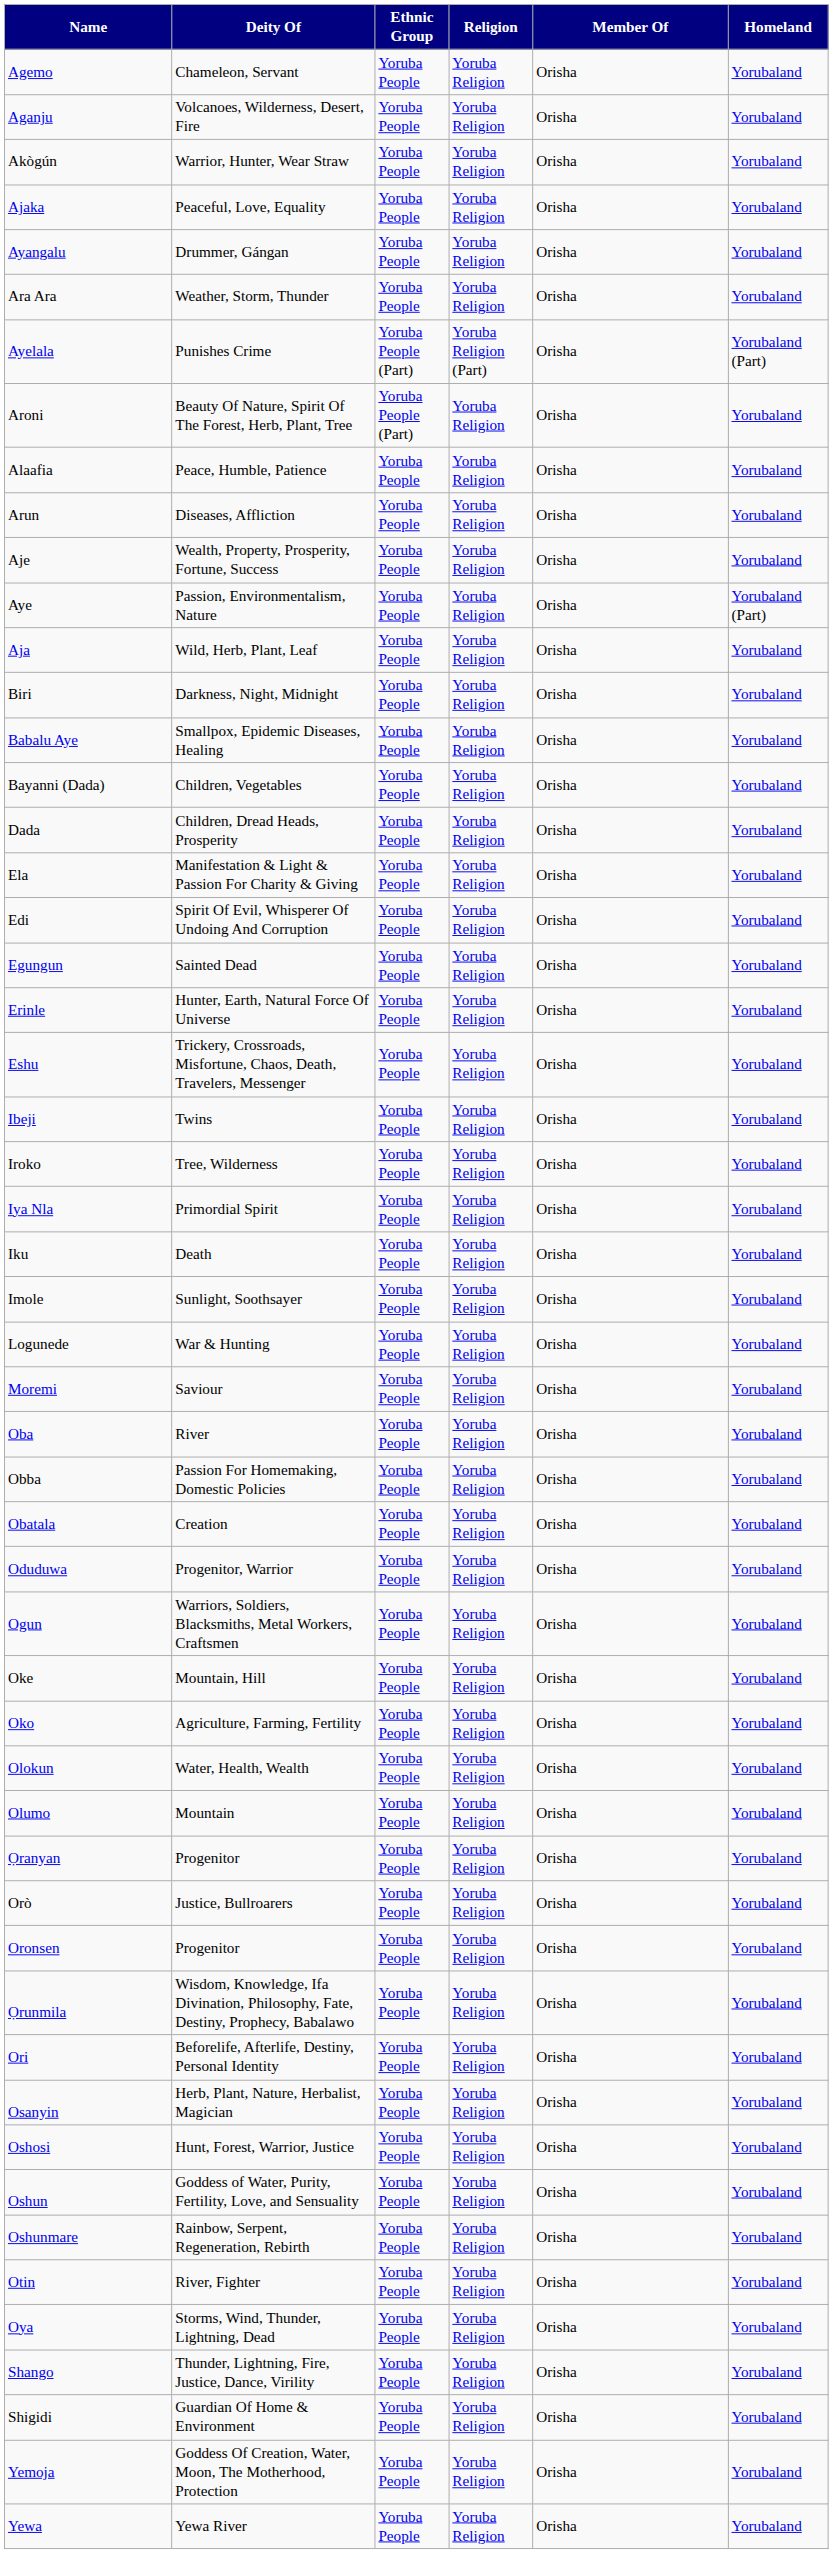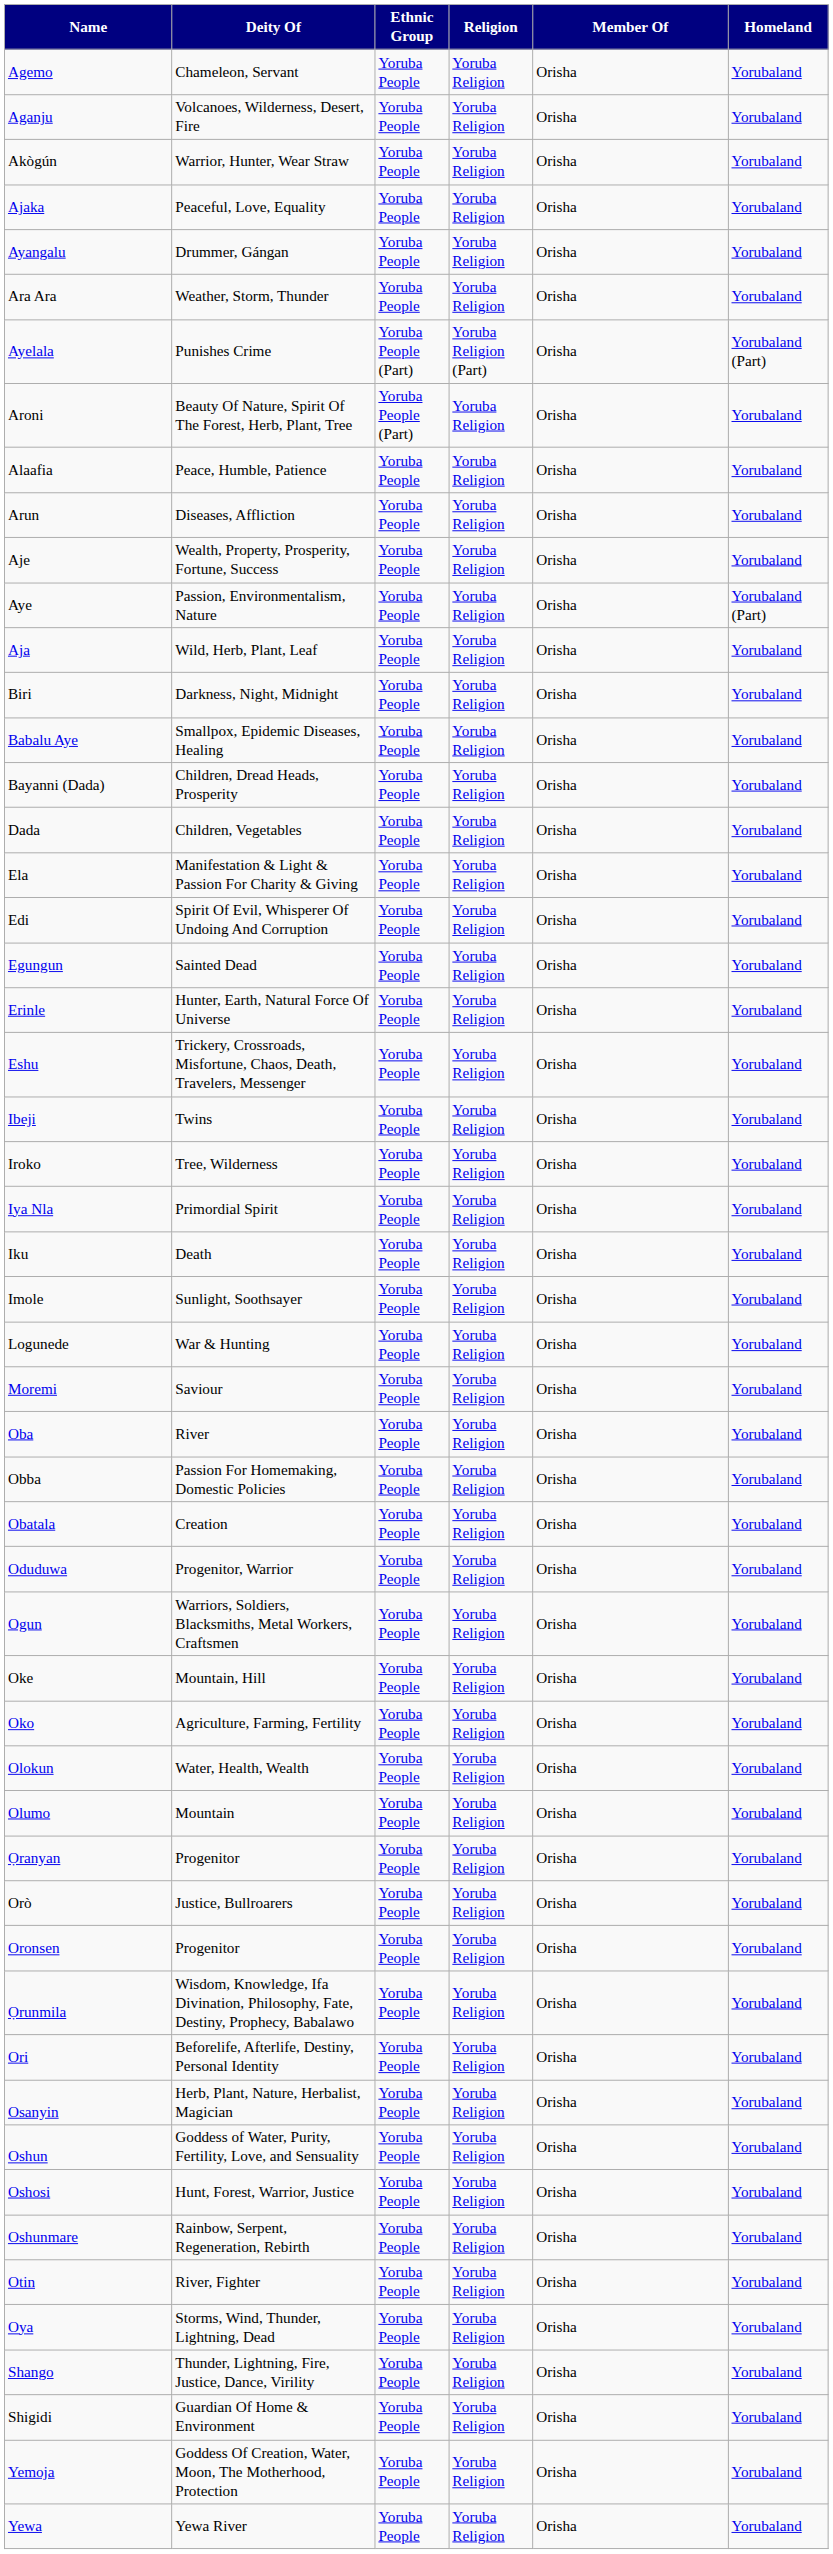Bayanni (Dada) | Deity Of: Children, Vegetables -> Children, Dread Heads, Prosperity
Dada | Deity Of: Children, Dread Heads, Prosperity -> Children, Vegetables
rows swapped: Oshosi <-> Oshun
